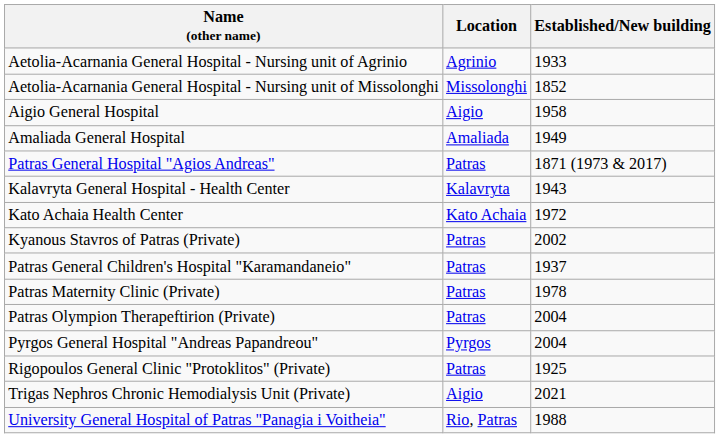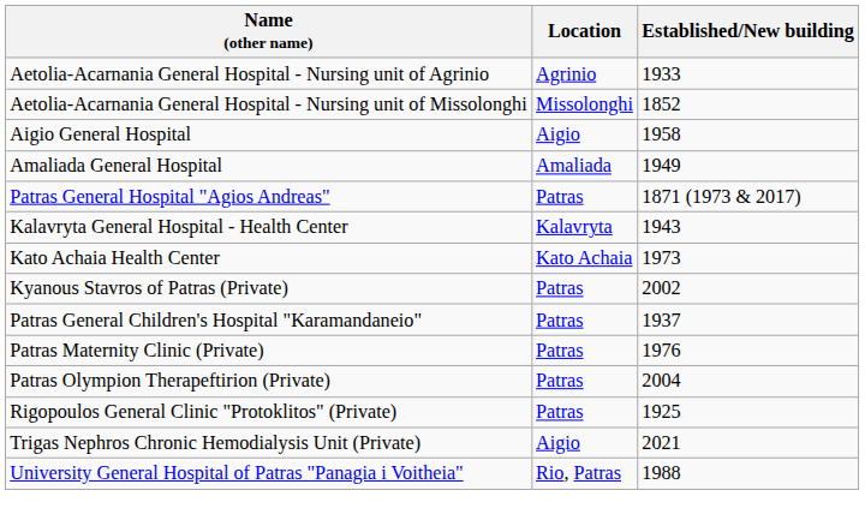Kato Achaia Health Center | Established/New building: 1972 -> 1973
Patras Maternity Clinic (Private) | Established/New building: 1978 -> 1976
- row: Pyrgos General Hospital "Andreas Papandreou" | Pyrgos | 2004
